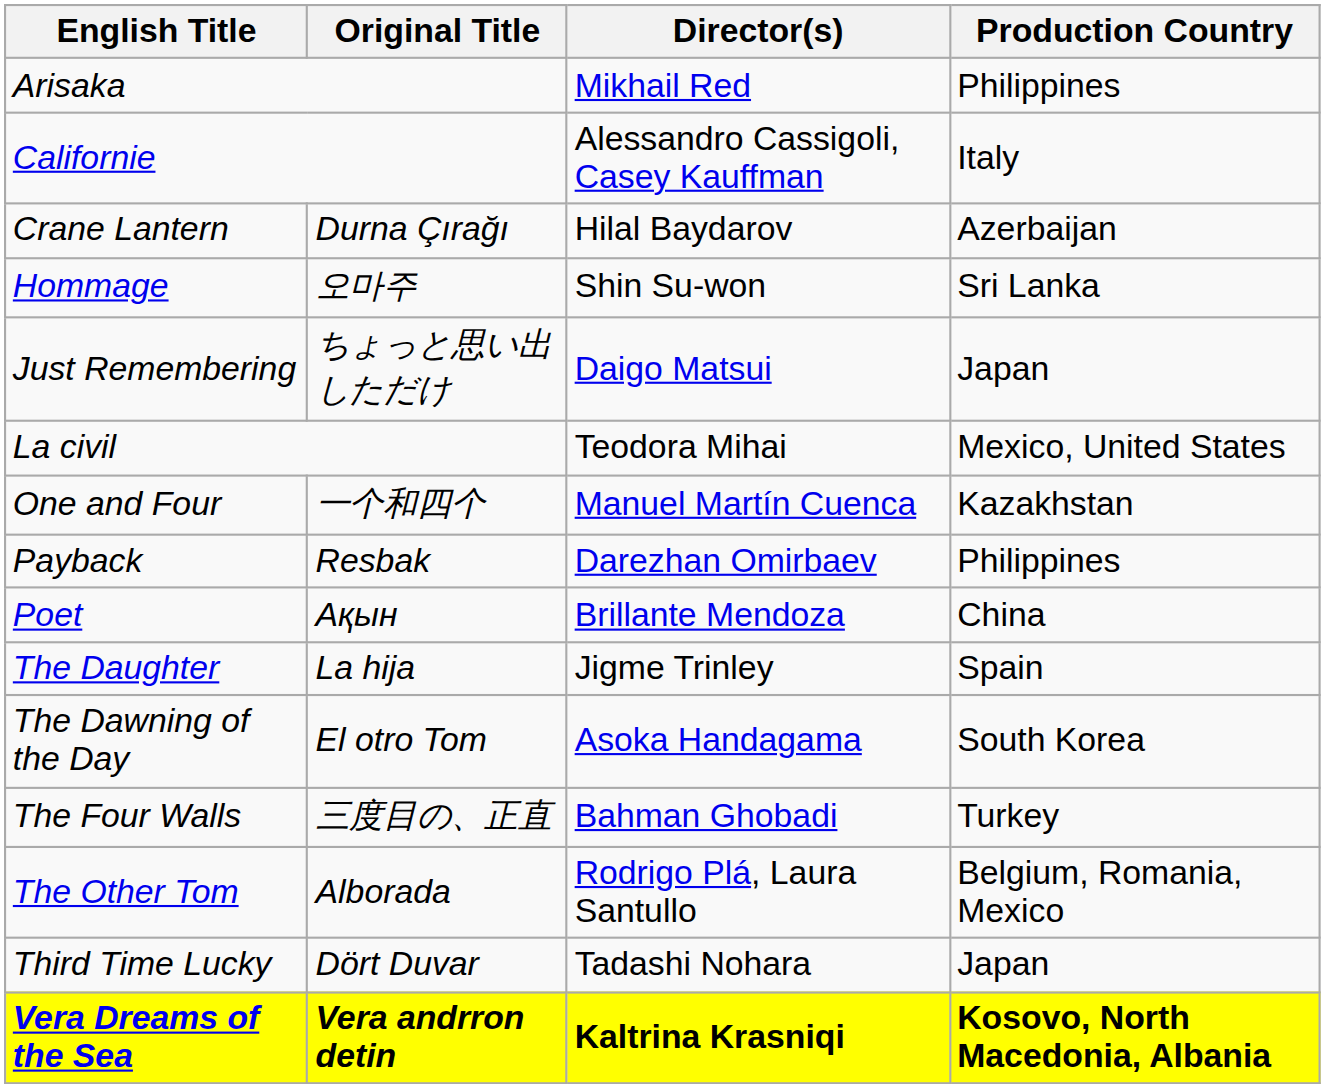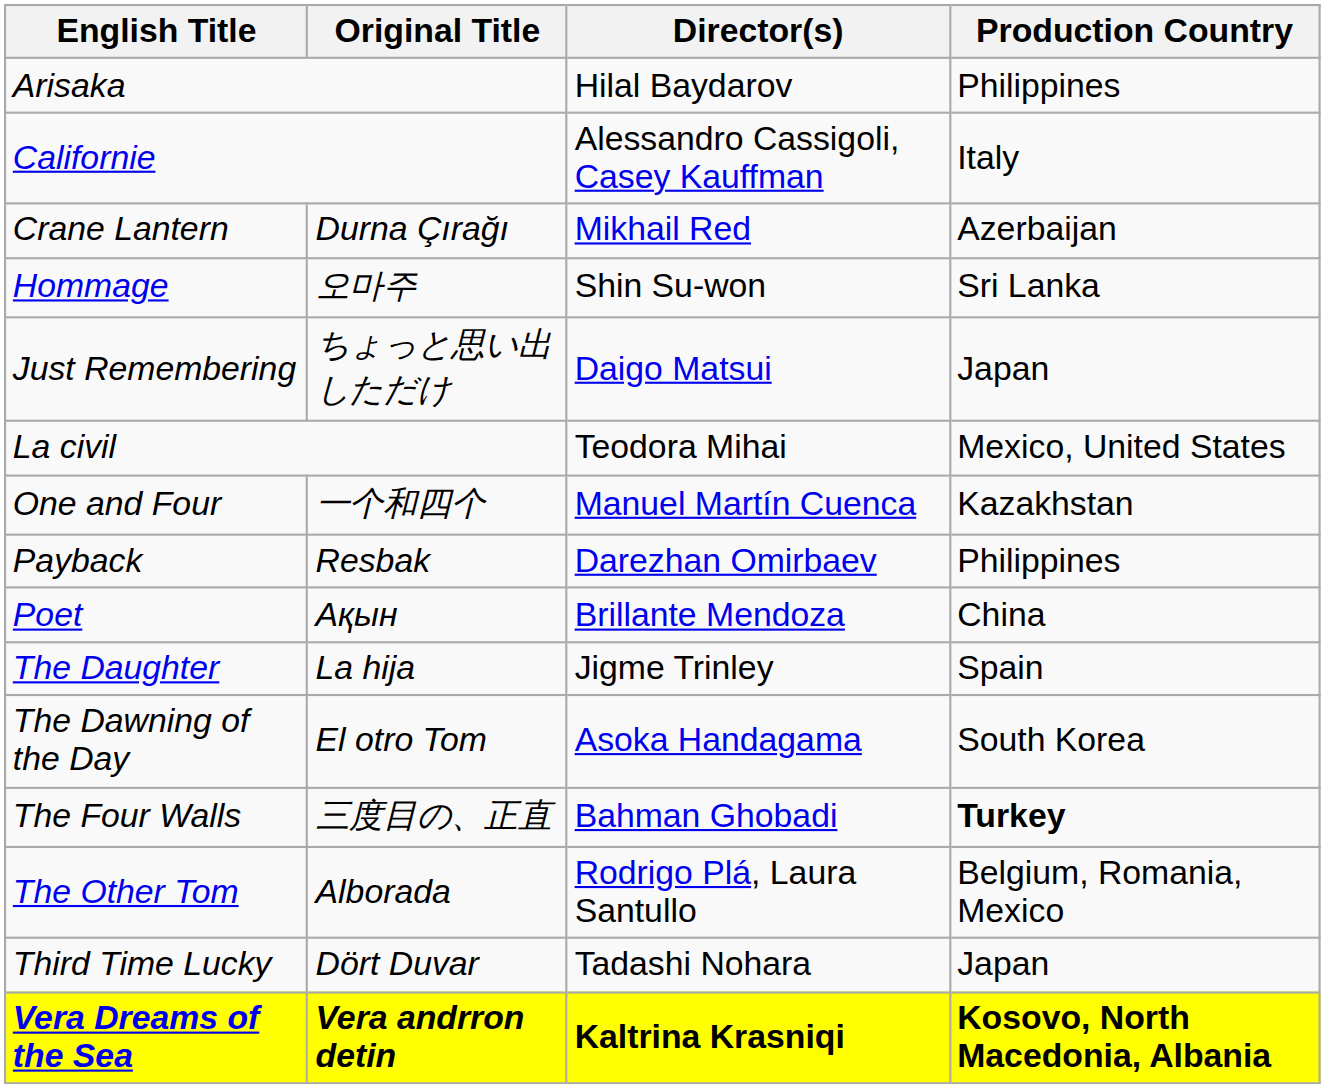Arisaka | Director(s): Mikhail Red -> Hilal Baydarov
Crane Lantern | Director(s): Hilal Baydarov -> Mikhail Red
The Four Walls | Production Country: normal -> bold
